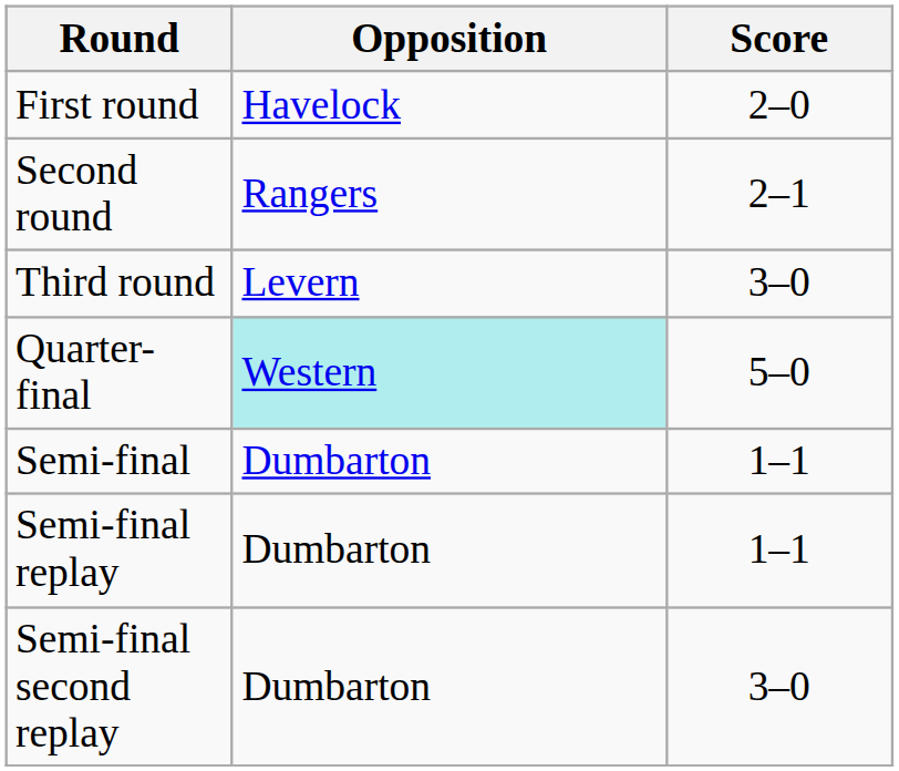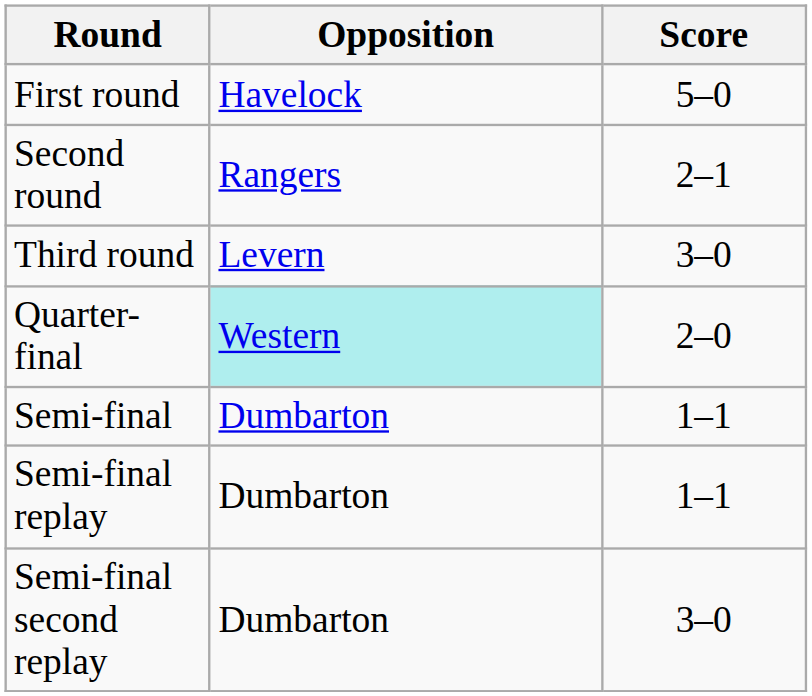First round | Score: 2–0 -> 5–0
Quarter-final | Score: 5–0 -> 2–0
